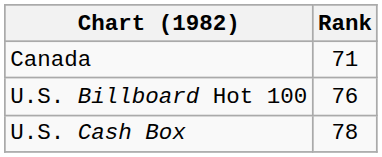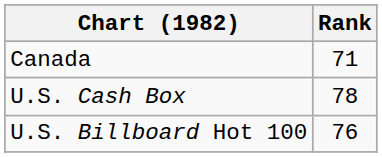rows swapped: U.S. Billboard Hot 100 <-> U.S. Cash Box
